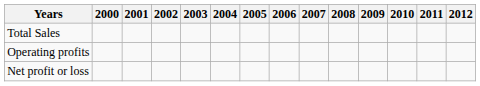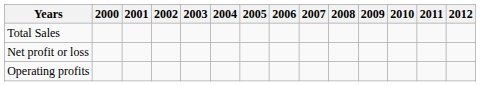rows swapped: Operating profits <-> Net profit or loss
